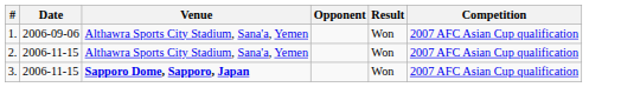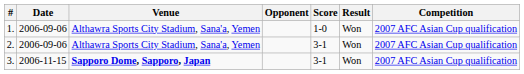+ column: Score | 1-0 | 3-1 | 3-1
2. | Date: 2006-11-15 -> 2006-09-06
